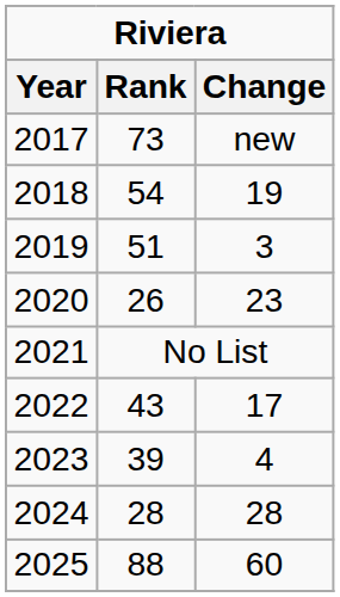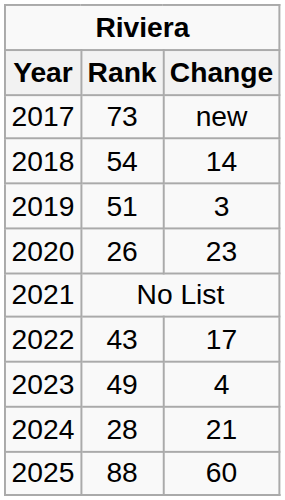2018 | Change: 19 -> 14
2023 | Rank: 39 -> 49
2024 | Change: 28 -> 21
